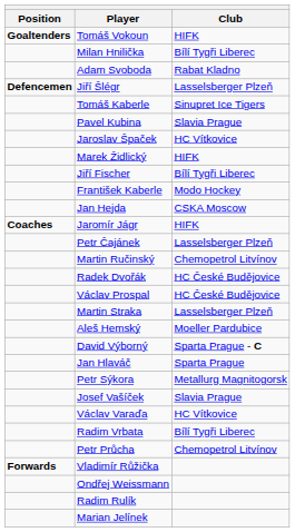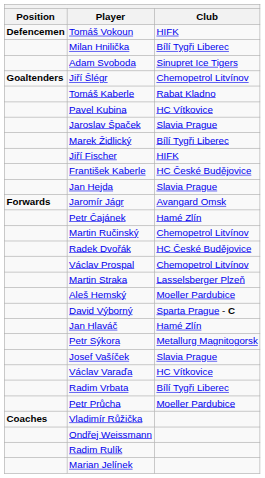Tomáš Vokoun | Position: Goaltenders -> Defencemen
Adam Svoboda | Club: Rabat Kladno -> Sinupret Ice Tigers
Jiří Šlégr | Position: Defencemen -> Goaltenders
Jiří Šlégr | Club: Lasselsberger Plzeň -> Chemopetrol Litvínov
Tomáš Kaberle | Club: Sinupret Ice Tigers -> Rabat Kladno
Pavel Kubina | Club: Slavia Prague -> HC Vítkovice
Jaroslav Špaček | Club: HC Vítkovice -> Slavia Prague
Marek Židlický | Club: HIFK -> Bílí Tygři Liberec
Jiří Fischer | Club: Bílí Tygři Liberec -> HIFK
František Kaberle | Club: Modo Hockey -> HC České Budějovice
Jan Hejda | Club: CSKA Moscow -> Slavia Prague
Jaromír Jágr | Position: Coaches -> Forwards
Jaromír Jágr | Club: HIFK -> Avangard Omsk
Petr Čajánek | Club: Lasselsberger Plzeň -> Hamé Zlín
Václav Prospal | Club: HC České Budějovice -> Chemopetrol Litvínov
Jan Hlaváč | Club: Sparta Prague -> Hamé Zlín
Petr Průcha | Club: Chemopetrol Litvínov -> Moeller Pardubice
Vladimír Růžička | Position: Forwards -> Coaches
